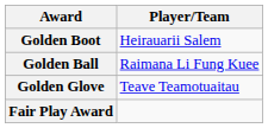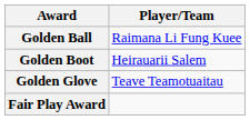rows swapped: Golden Ball <-> Golden Boot
